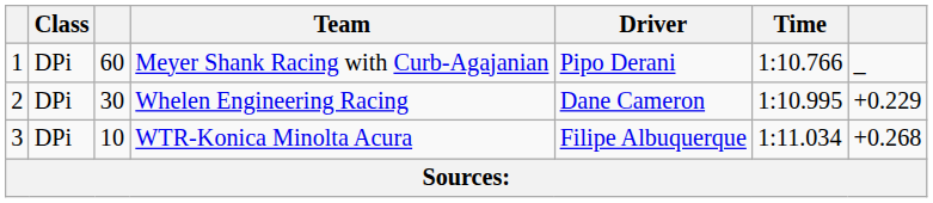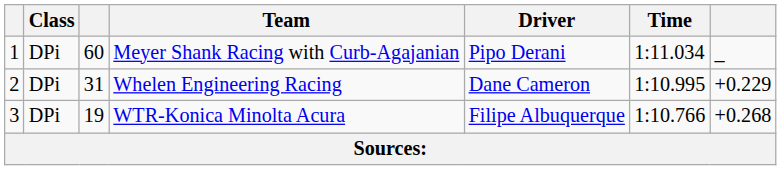Meyer Shank Racing with Curb-Agajanian | Time: 1:10.766 -> 1:11.034
Whelen Engineering Racing | column 3: 30 -> 31
WTR-Konica Minolta Acura | column 3: 10 -> 19
WTR-Konica Minolta Acura | Time: 1:11.034 -> 1:10.766
